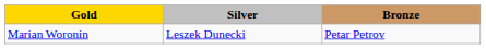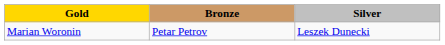columns swapped: Silver <-> Bronze
